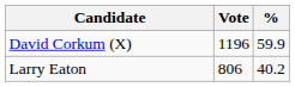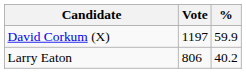David Corkum (X) | Vote: 1196 -> 1197
